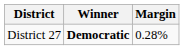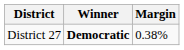District 27 | Margin: 0.28% -> 0.38%
